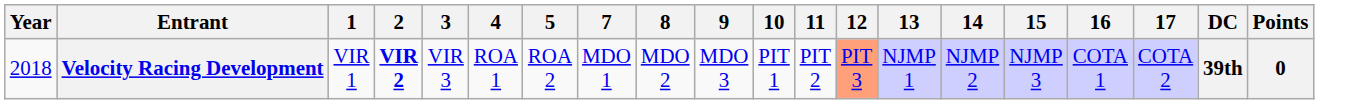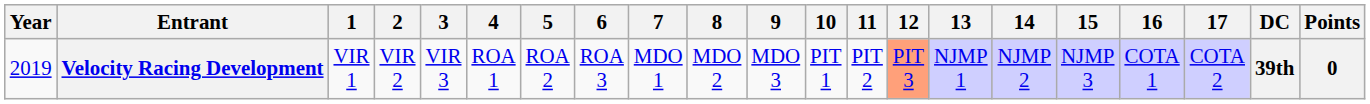+ column: 6 | ROA 3
Velocity Racing Development | Year: 2018 -> 2019
Velocity Racing Development | 2: bold -> normal
